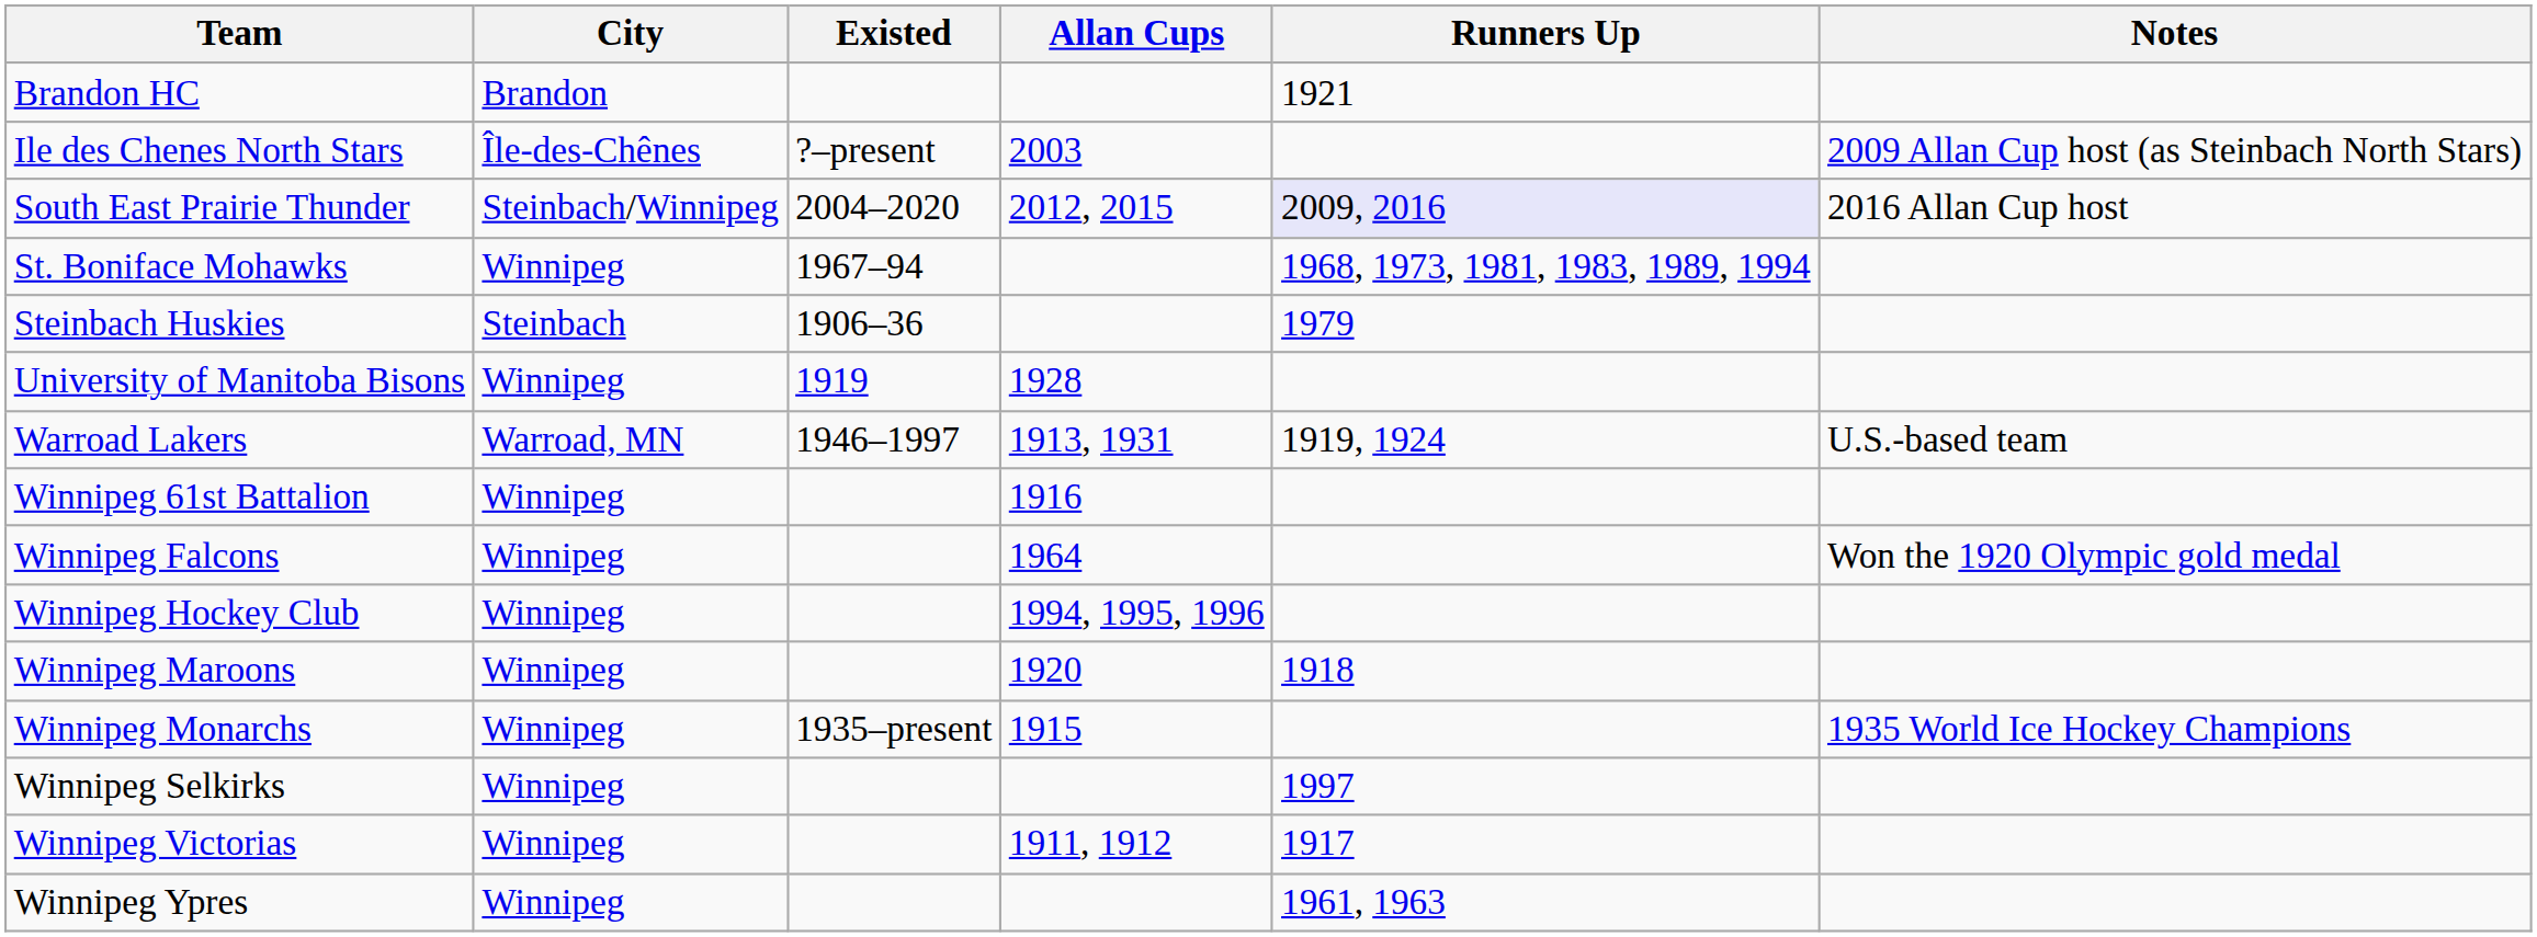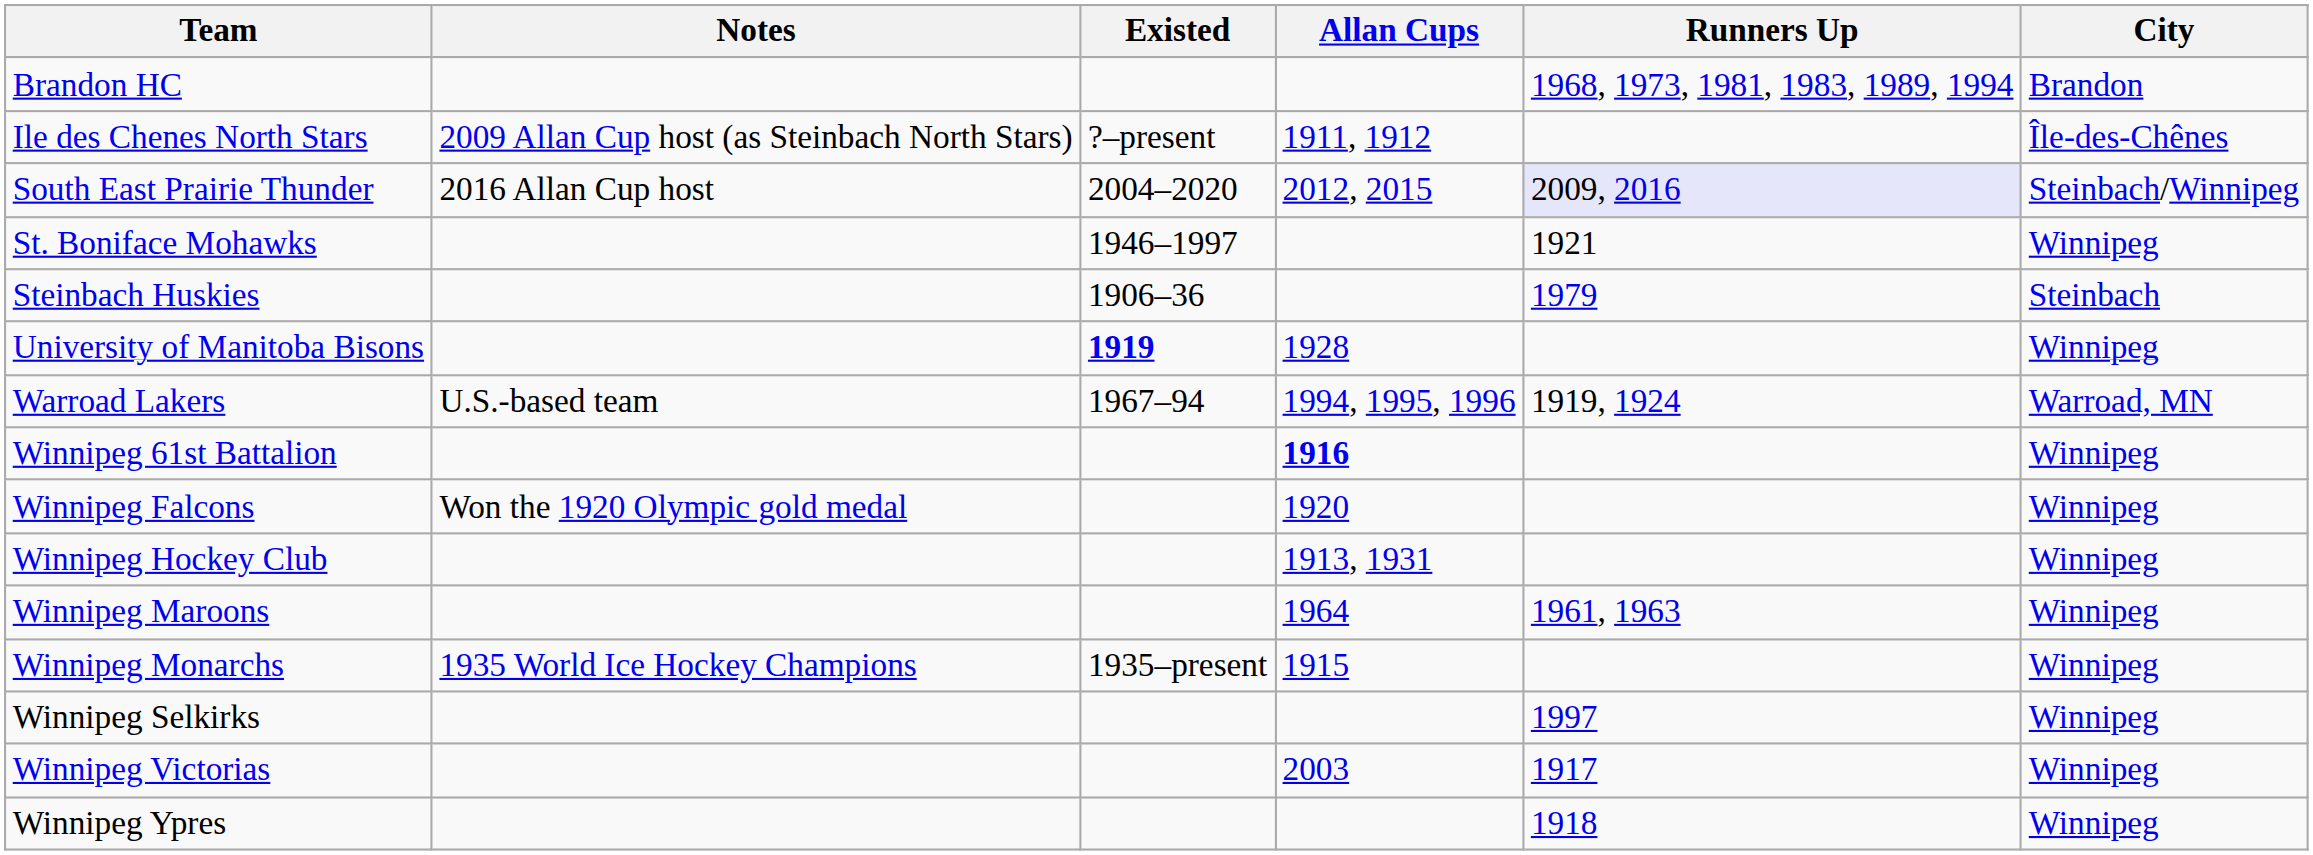columns swapped: City <-> Notes
Brandon HC | Runners Up: 1921 -> 1968, 1973, 1981, 1983, 1989, 1994
Ile des Chenes North Stars | Allan Cups: 2003 -> 1911, 1912
St. Boniface Mohawks | Existed: 1967–94 -> 1946–1997
St. Boniface Mohawks | Runners Up: 1968, 1973, 1981, 1983, 1989, 1994 -> 1921
University of Manitoba Bisons | Existed: normal -> bold
Warroad Lakers | Existed: 1946–1997 -> 1967–94
Warroad Lakers | Allan Cups: 1913, 1931 -> 1994, 1995, 1996
Winnipeg 61st Battalion | Allan Cups: normal -> bold
Winnipeg Falcons | Allan Cups: 1964 -> 1920
Winnipeg Hockey Club | Allan Cups: 1994, 1995, 1996 -> 1913, 1931
Winnipeg Maroons | Allan Cups: 1920 -> 1964
Winnipeg Maroons | Runners Up: 1918 -> 1961, 1963
Winnipeg Victorias | Allan Cups: 1911, 1912 -> 2003
Winnipeg Ypres | Runners Up: 1961, 1963 -> 1918
